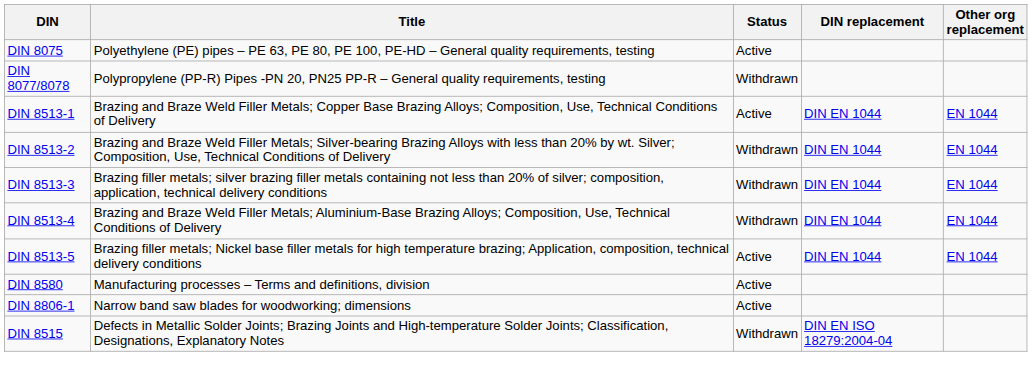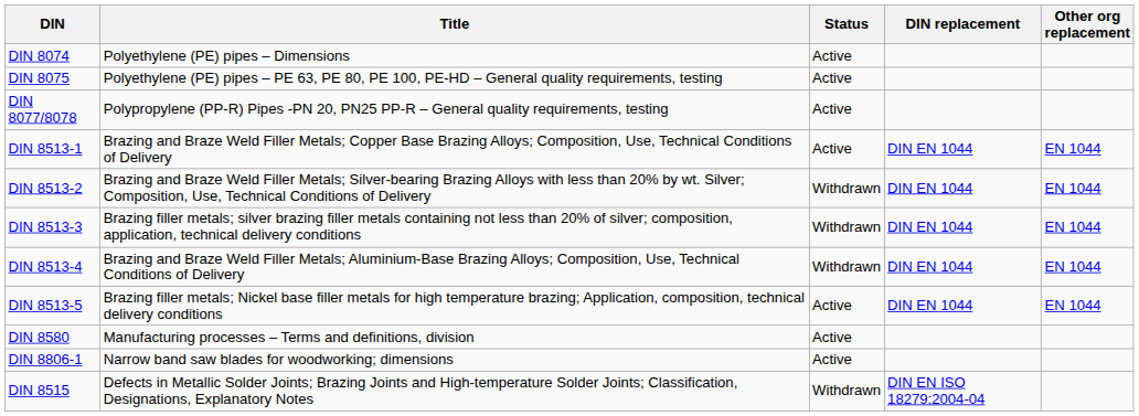+ row: DIN 8074 | Polyethylene (PE) pipes – Dimensions | Active
DIN 8077/8078 | Status: Withdrawn -> Active
